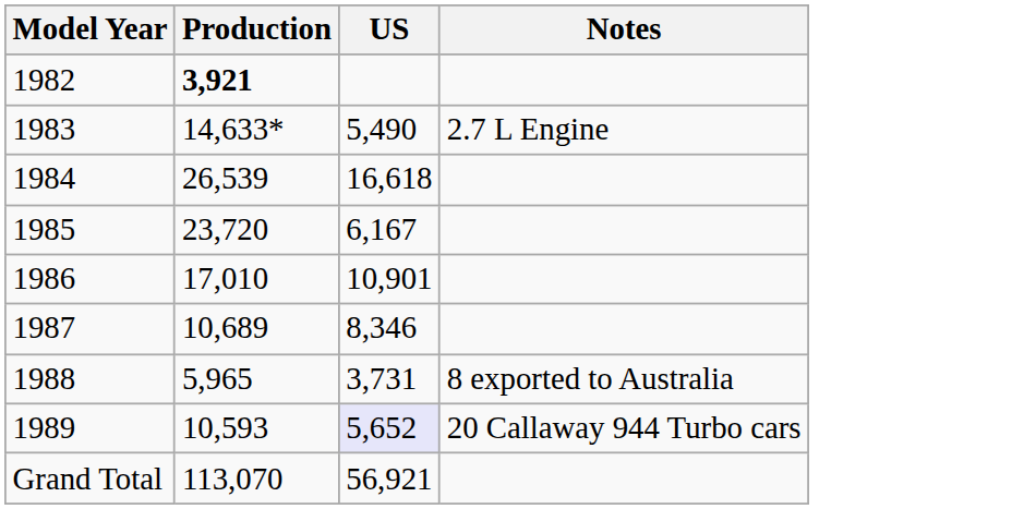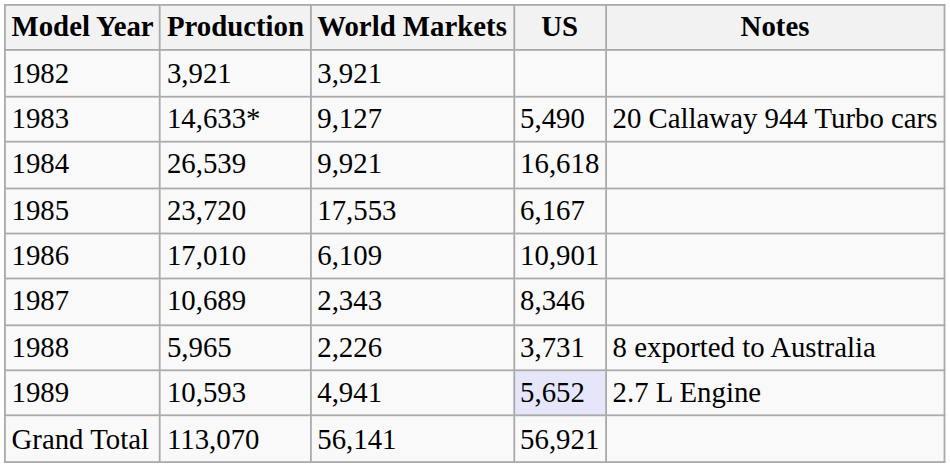+ column: World Markets | 3,921 | 9,127 | 9,921 | 17,553 | 6,109 | 2,343 | 2,226 | 4,941 | 56,141
1982 | Production: bold -> normal
1983 | Notes: 2.7 L Engine -> 20 Callaway 944 Turbo cars
1989 | Notes: 20 Callaway 944 Turbo cars -> 2.7 L Engine
